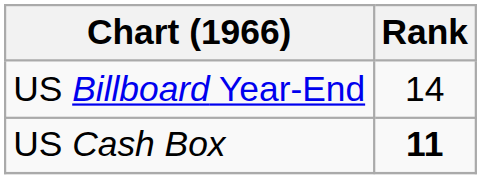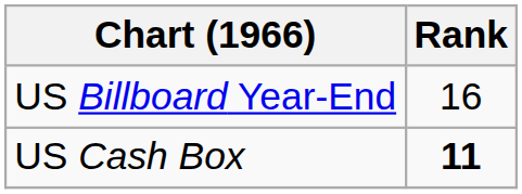US Billboard Year-End | Rank: 14 -> 16
